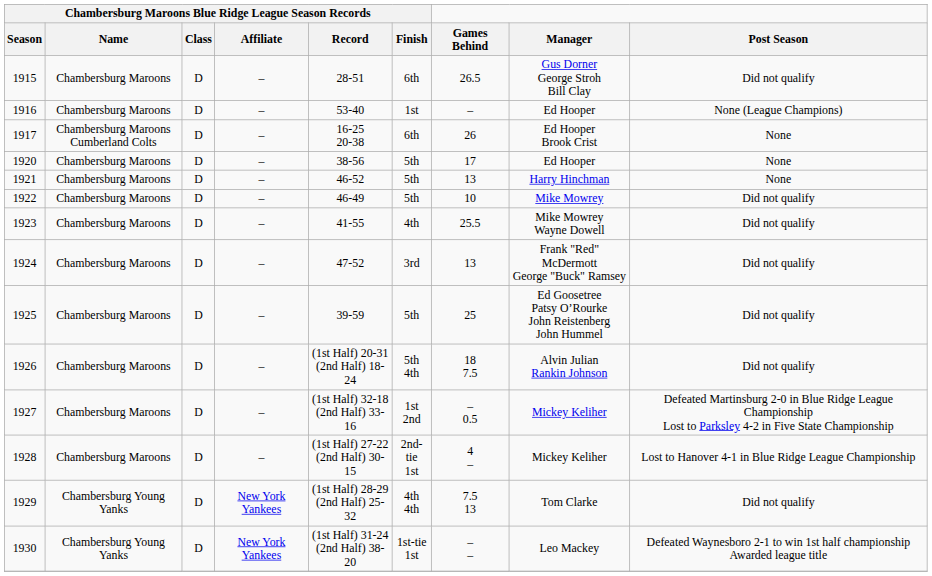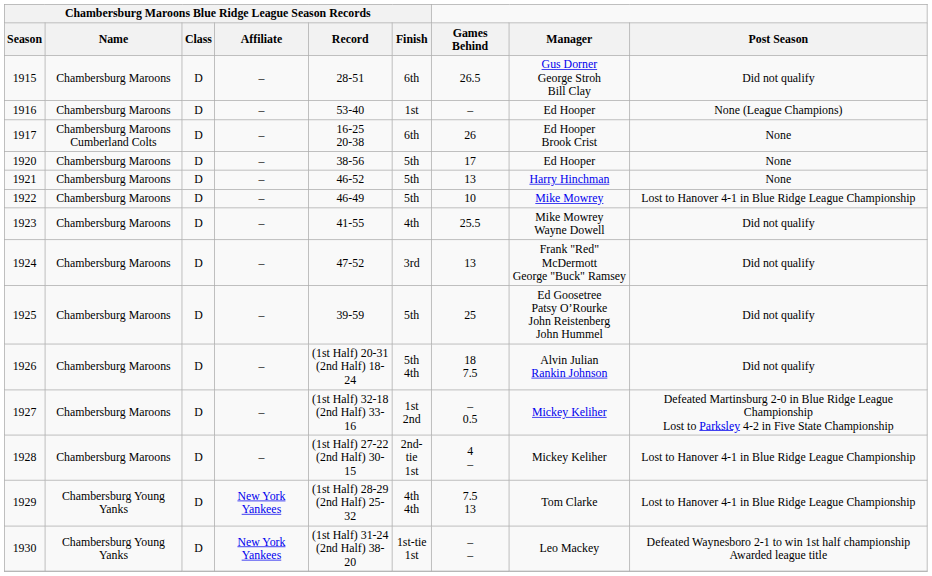1922 | Post Season: Did not qualify -> Lost to Hanover 4-1 in Blue Ridge League Championship
1929 | Post Season: Did not qualify -> Lost to Hanover 4-1 in Blue Ridge League Championship
